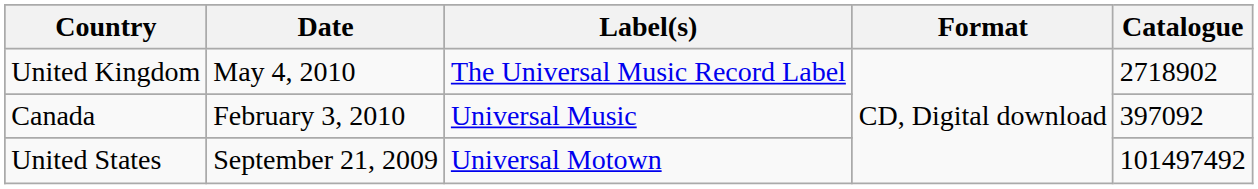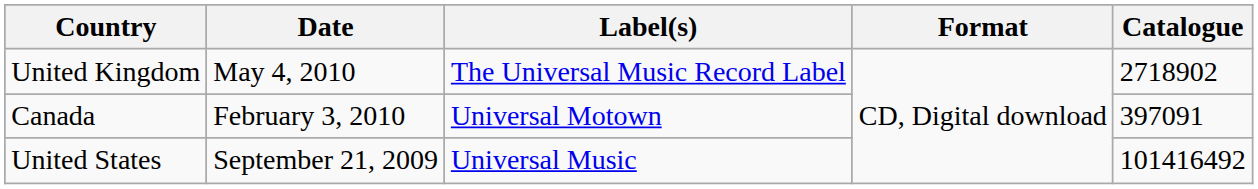Canada | Label(s): Universal Music -> Universal Motown
Canada | Catalogue: 397092 -> 397091
United States | Label(s): Universal Motown -> Universal Music
United States | Catalogue: 101497492 -> 101416492
